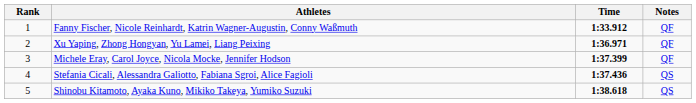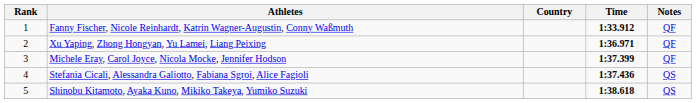+ column: Country
